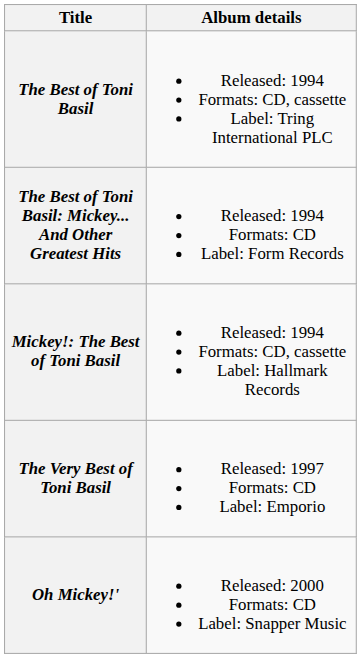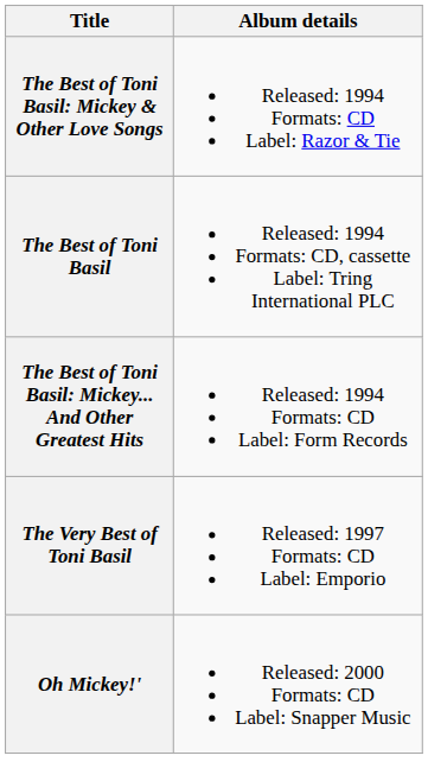+ row: The Best of Toni Basil: Mickey & Other Love Songs | Released: 1994 Formats: CD Label: Razor & Tie
- row: Mickey!: The Best of Toni Basil | Released: 1994 Formats: CD, cassette Label: Hallmark Records
